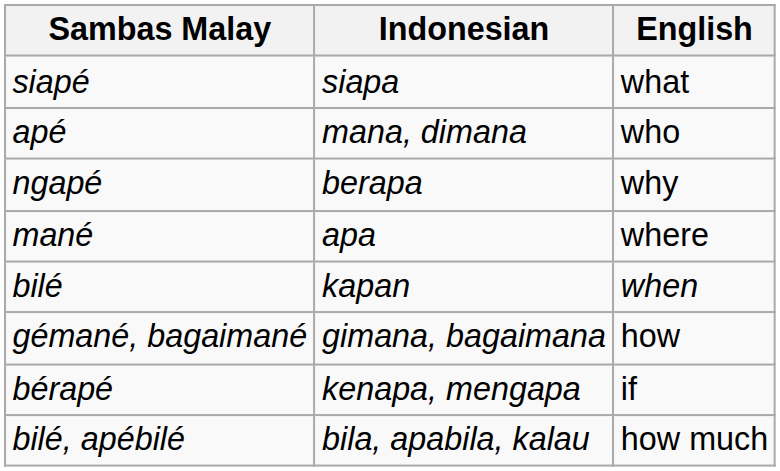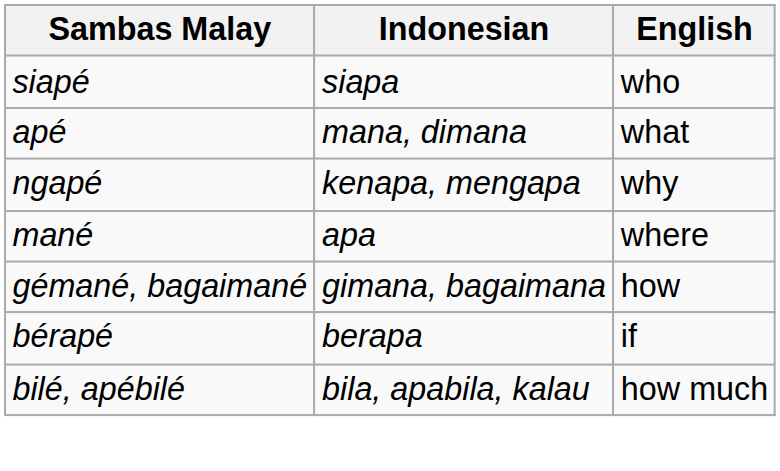siapé | English: what -> who
apé | English: who -> what
ngapé | Indonesian: berapa -> kenapa, mengapa
- row: bilé | kapan | when
bérapé | Indonesian: kenapa, mengapa -> berapa
